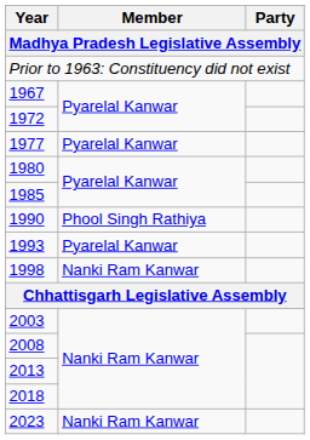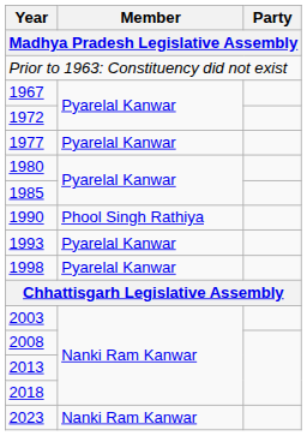1998 | Member: Nanki Ram Kanwar -> Pyarelal Kanwar
